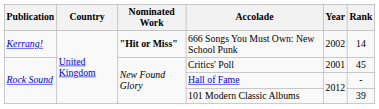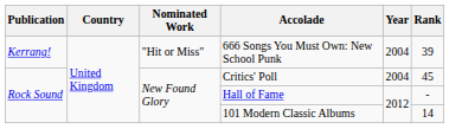666 Songs You Must Own: New School Punk | Nominated Work: bold -> normal
666 Songs You Must Own: New School Punk | Year: 2002 -> 2004
666 Songs You Must Own: New School Punk | Rank: 14 -> 39
Critics' Poll | Year: 2001 -> 2004
101 Modern Classic Albums | Rank: 39 -> 14
